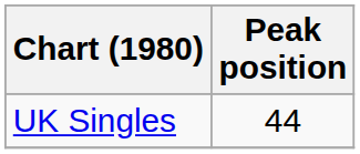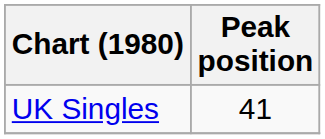UK Singles | Peak position: 44 -> 41
